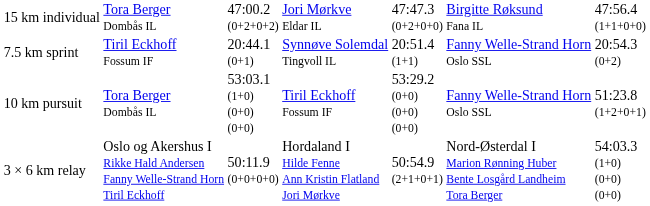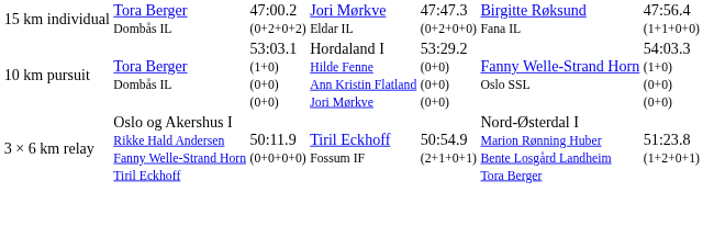- row: 7.5 km sprint | Tiril Eckhoff Fossum IF | 20:44.1 (0+1) | Synnøve Solemdal Tingvoll IL | 20:51.4 (1+1) | Fanny Welle-Strand Horn Oslo SSL | 20:54.3 (0+2)
10 km pursuit | column 4: Tiril Eckhoff Fossum IF -> Hordaland I Hilde Fenne Ann Kristin Flatland Jori Mørkve
10 km pursuit | column 7: 51:23.8 (1+2+0+1) -> 54:03.3 (1+0) (0+0) (0+0)
3 × 6 km relay | column 4: Hordaland I Hilde Fenne Ann Kristin Flatland Jori Mørkve -> Tiril Eckhoff Fossum IF
3 × 6 km relay | column 7: 54:03.3 (1+0) (0+0) (0+0) -> 51:23.8 (1+2+0+1)
